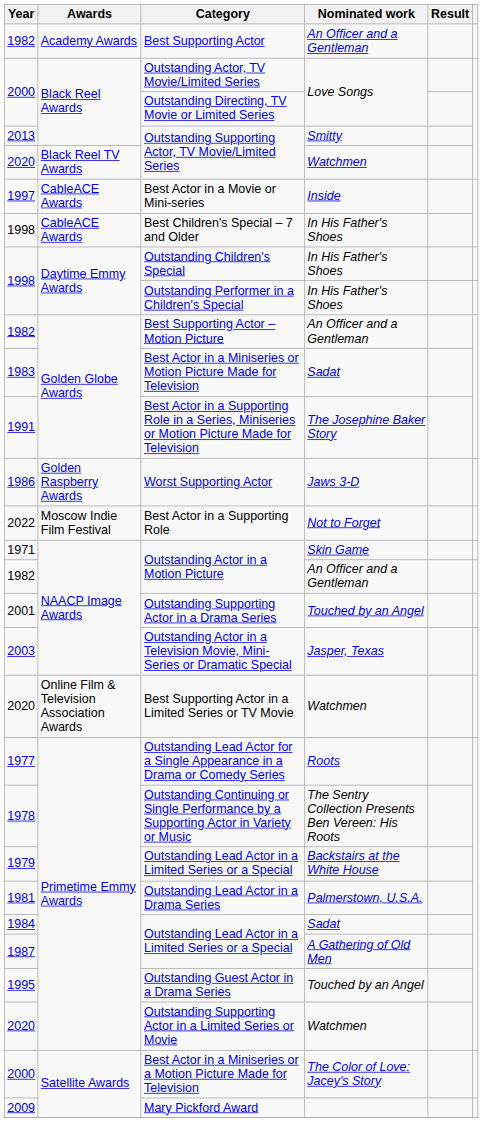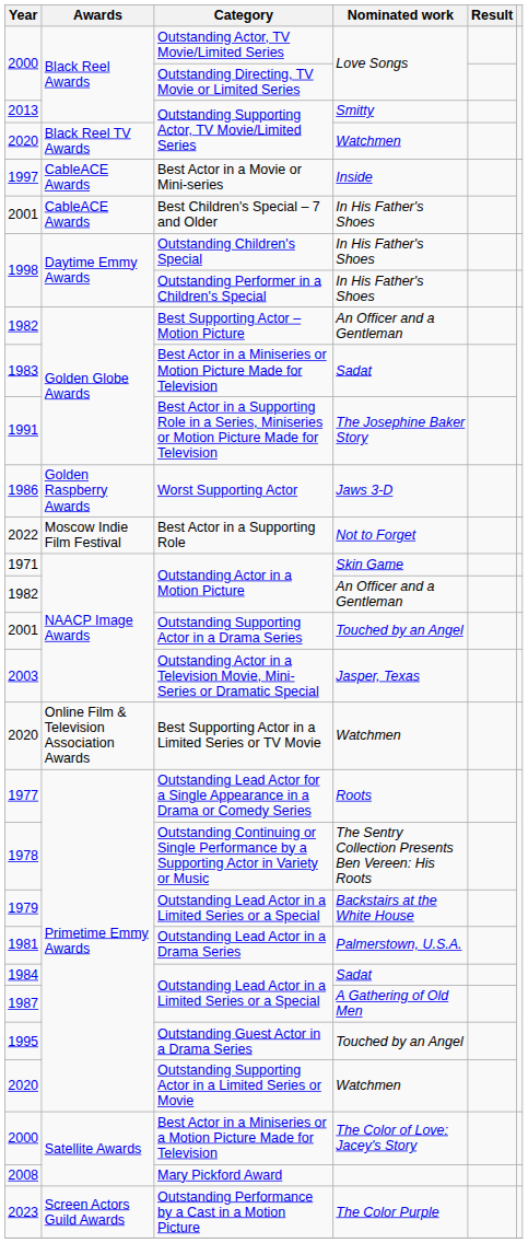- row: 1982 | Academy Awards | Best Supporting Actor | An Officer and a Gentleman
Best Children's Special – 7 and Older | Year: 1998 -> 2001
Mary Pickford Award | Year: 2009 -> 2008
+ row: 2023 | Screen Actors Guild Awards | Outstanding Performance by a Cast in a Motion Picture | The Color Purple
